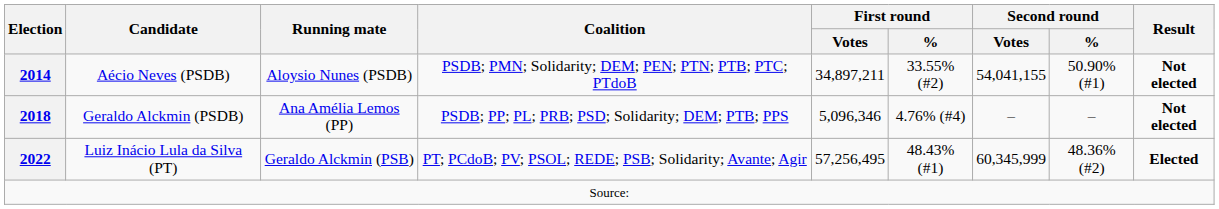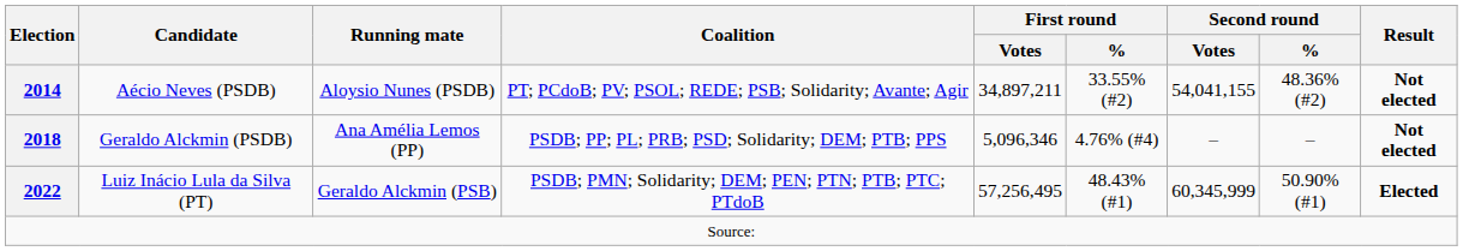Aécio Neves (PSDB) | Coalition: PSDB; PMN; Solidarity; DEM; PEN; PTN; PTB; PTC; PTdoB -> PT; PCdoB; PV; PSOL; REDE; PSB; Solidarity; Avante; Agir
Aécio Neves (PSDB) | Second round / %: 50.90% (#1) -> 48.36% (#2)
Luiz Inácio Lula da Silva (PT) | Coalition: PT; PCdoB; PV; PSOL; REDE; PSB; Solidarity; Avante; Agir -> PSDB; PMN; Solidarity; DEM; PEN; PTN; PTB; PTC; PTdoB
Luiz Inácio Lula da Silva (PT) | Second round / %: 48.36% (#2) -> 50.90% (#1)
